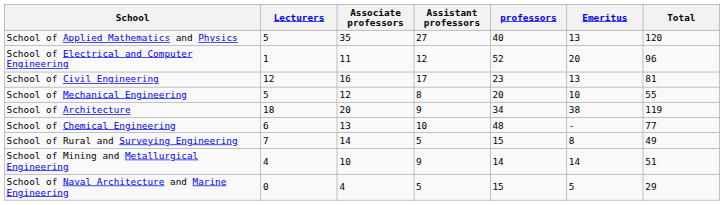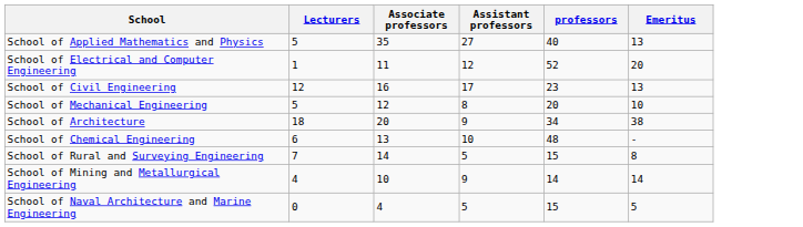- column: Total | 120 | 96 | 81 | 55 | 119 | 77 | 49 | 51 | 29
